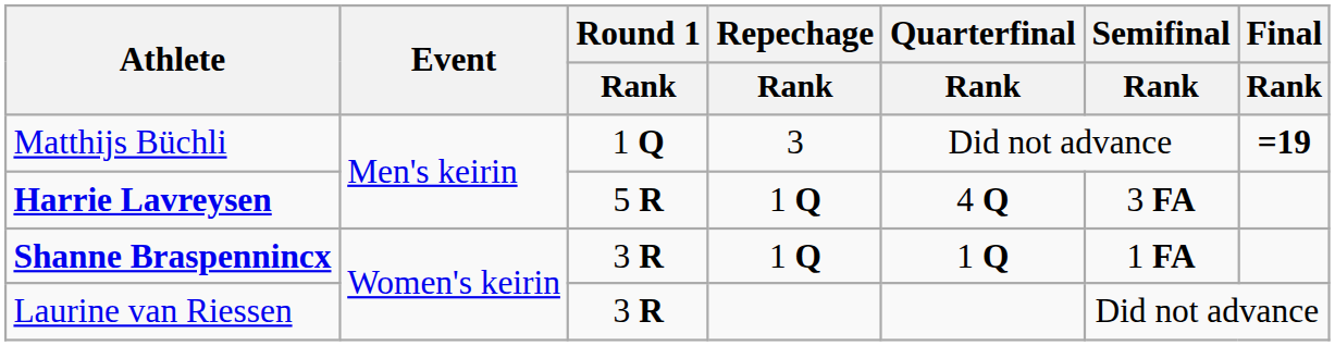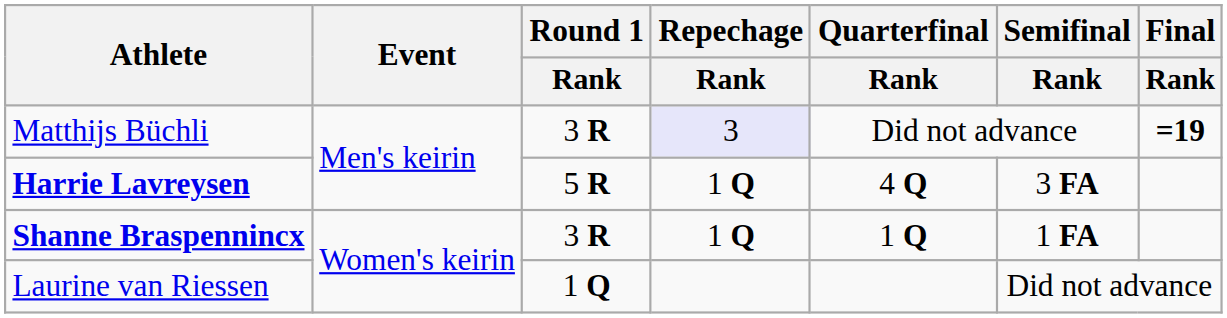Matthijs Büchli | Round 1 / Rank: 1 Q -> 3 R
Matthijs Büchli | Repechage / Rank: no background -> lavender background
Laurine van Riessen | Round 1 / Rank: 3 R -> 1 Q
